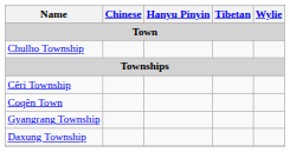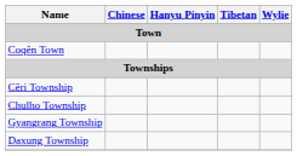rows swapped: Coqên Town <-> Chulho Township
